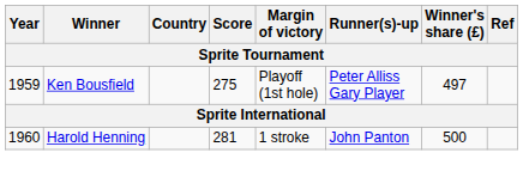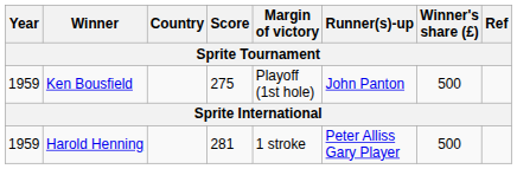Ken Bousfield | Runner(s)-up: Peter Alliss Gary Player -> John Panton
Ken Bousfield | Winner's share (£): 497 -> 500
Harold Henning | Year: 1960 -> 1959
Harold Henning | Runner(s)-up: John Panton -> Peter Alliss Gary Player
